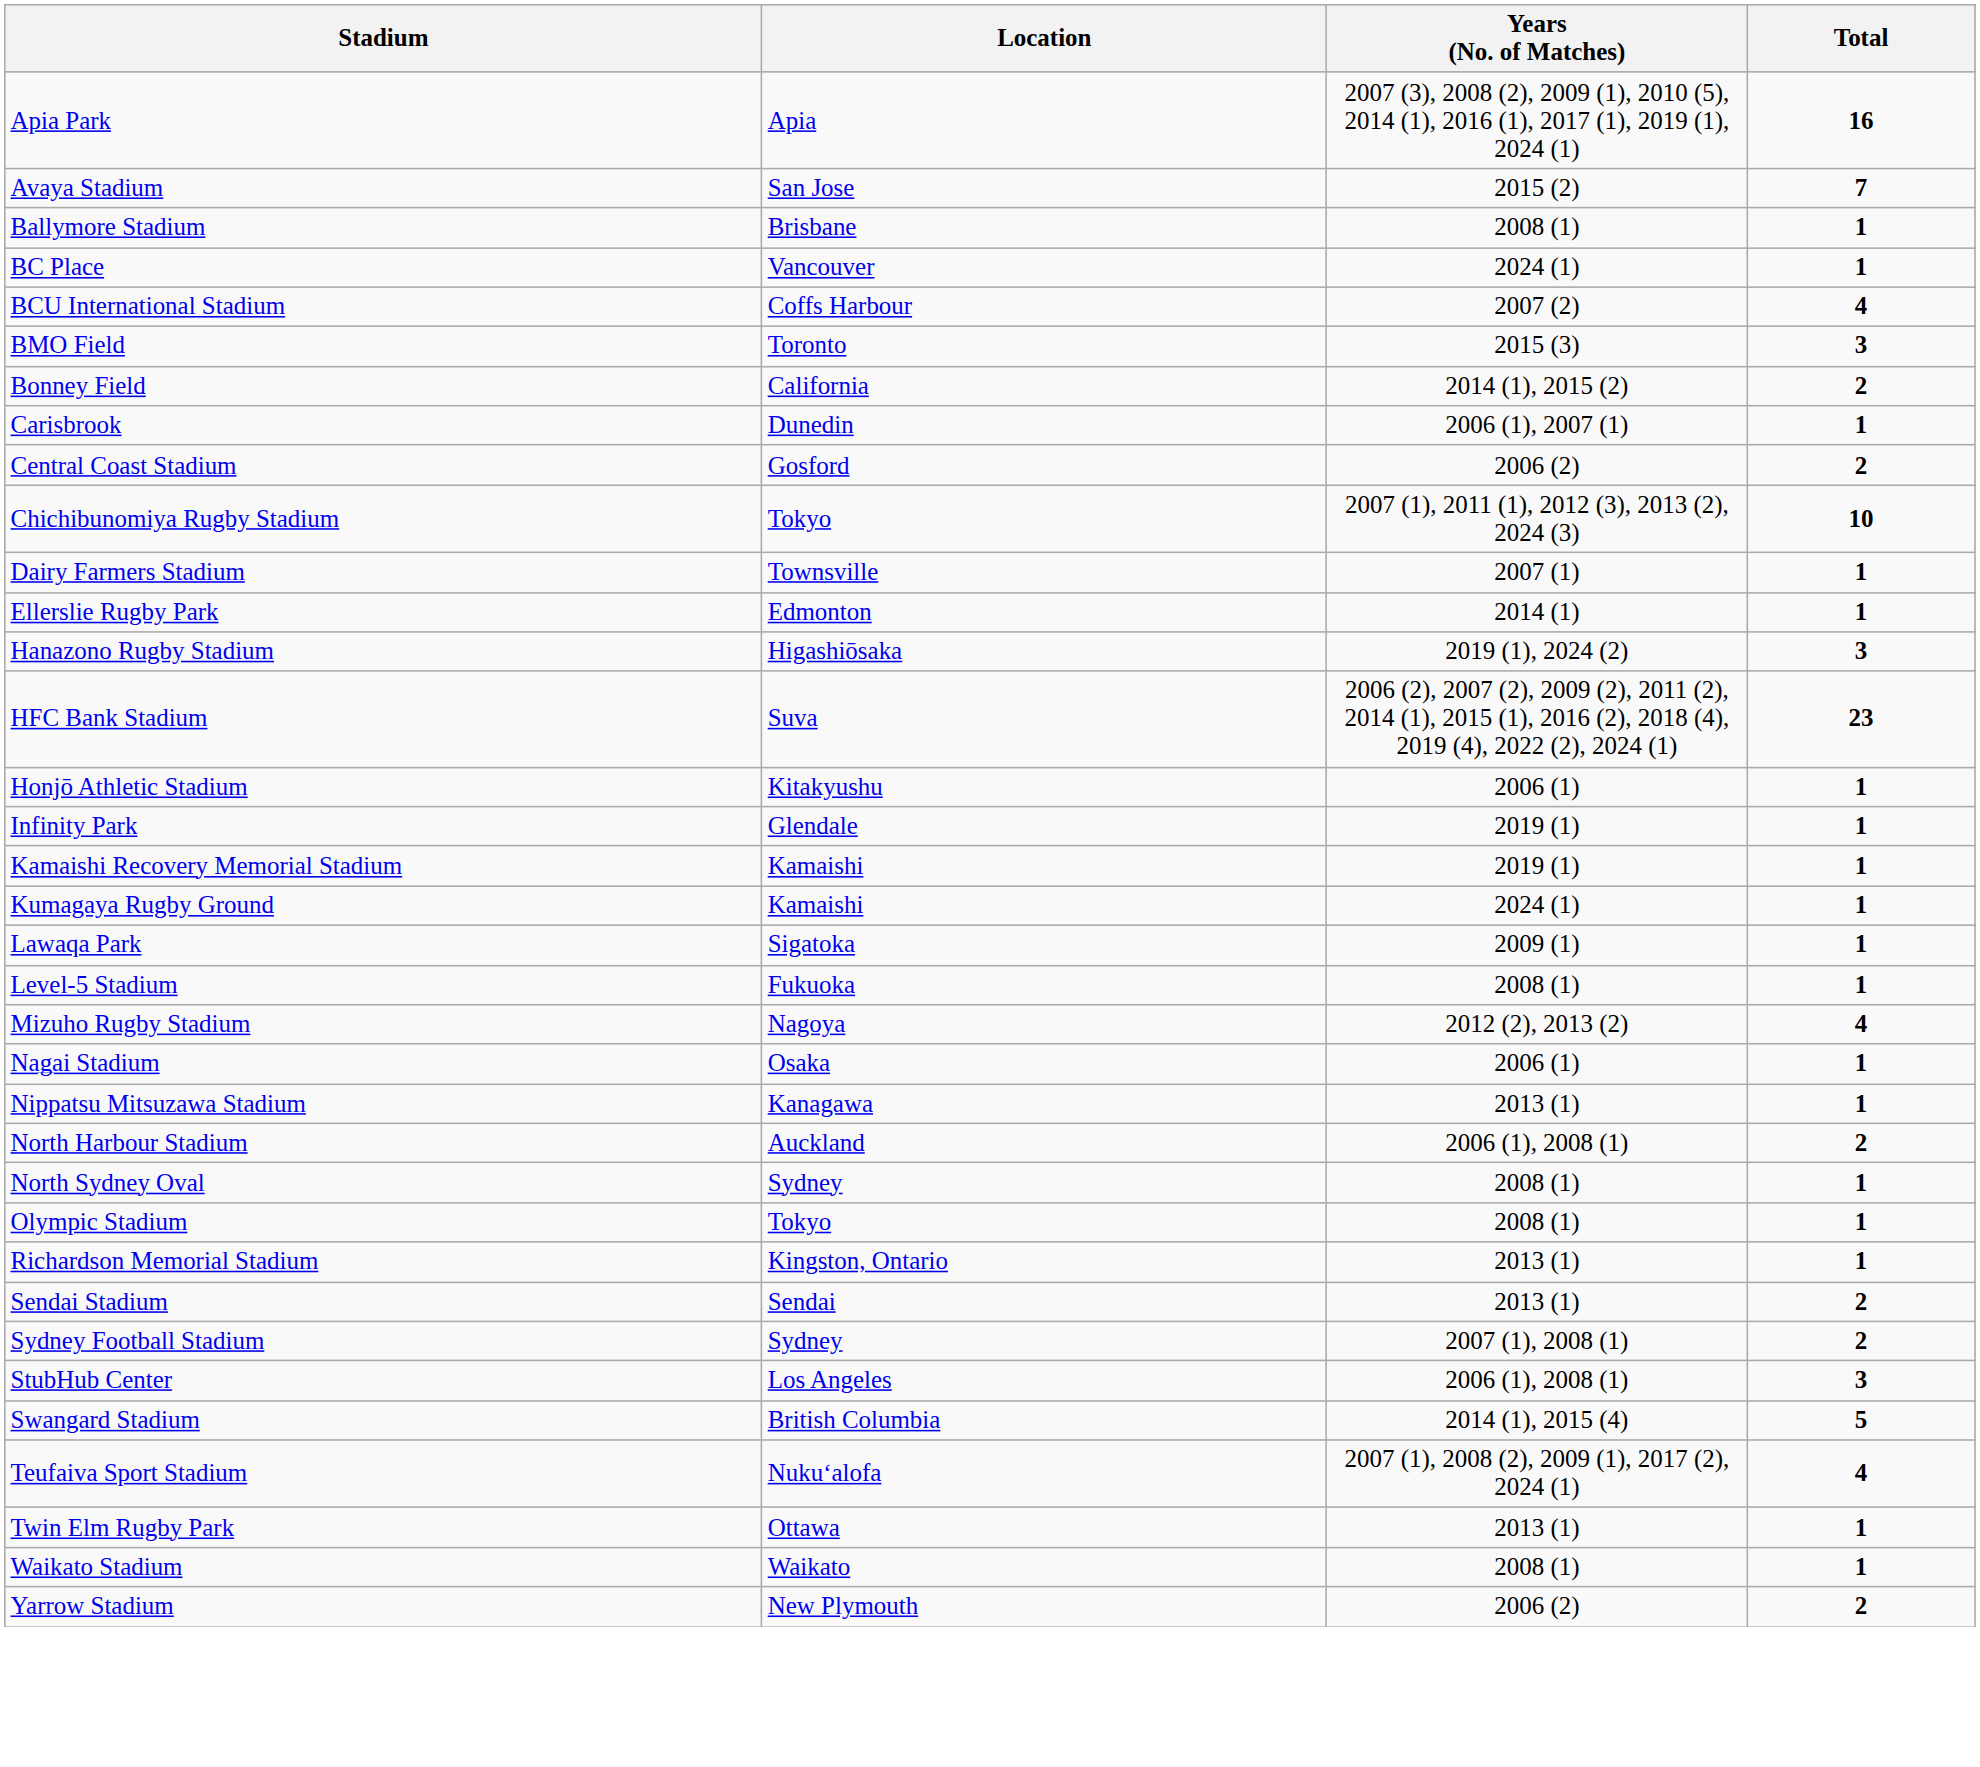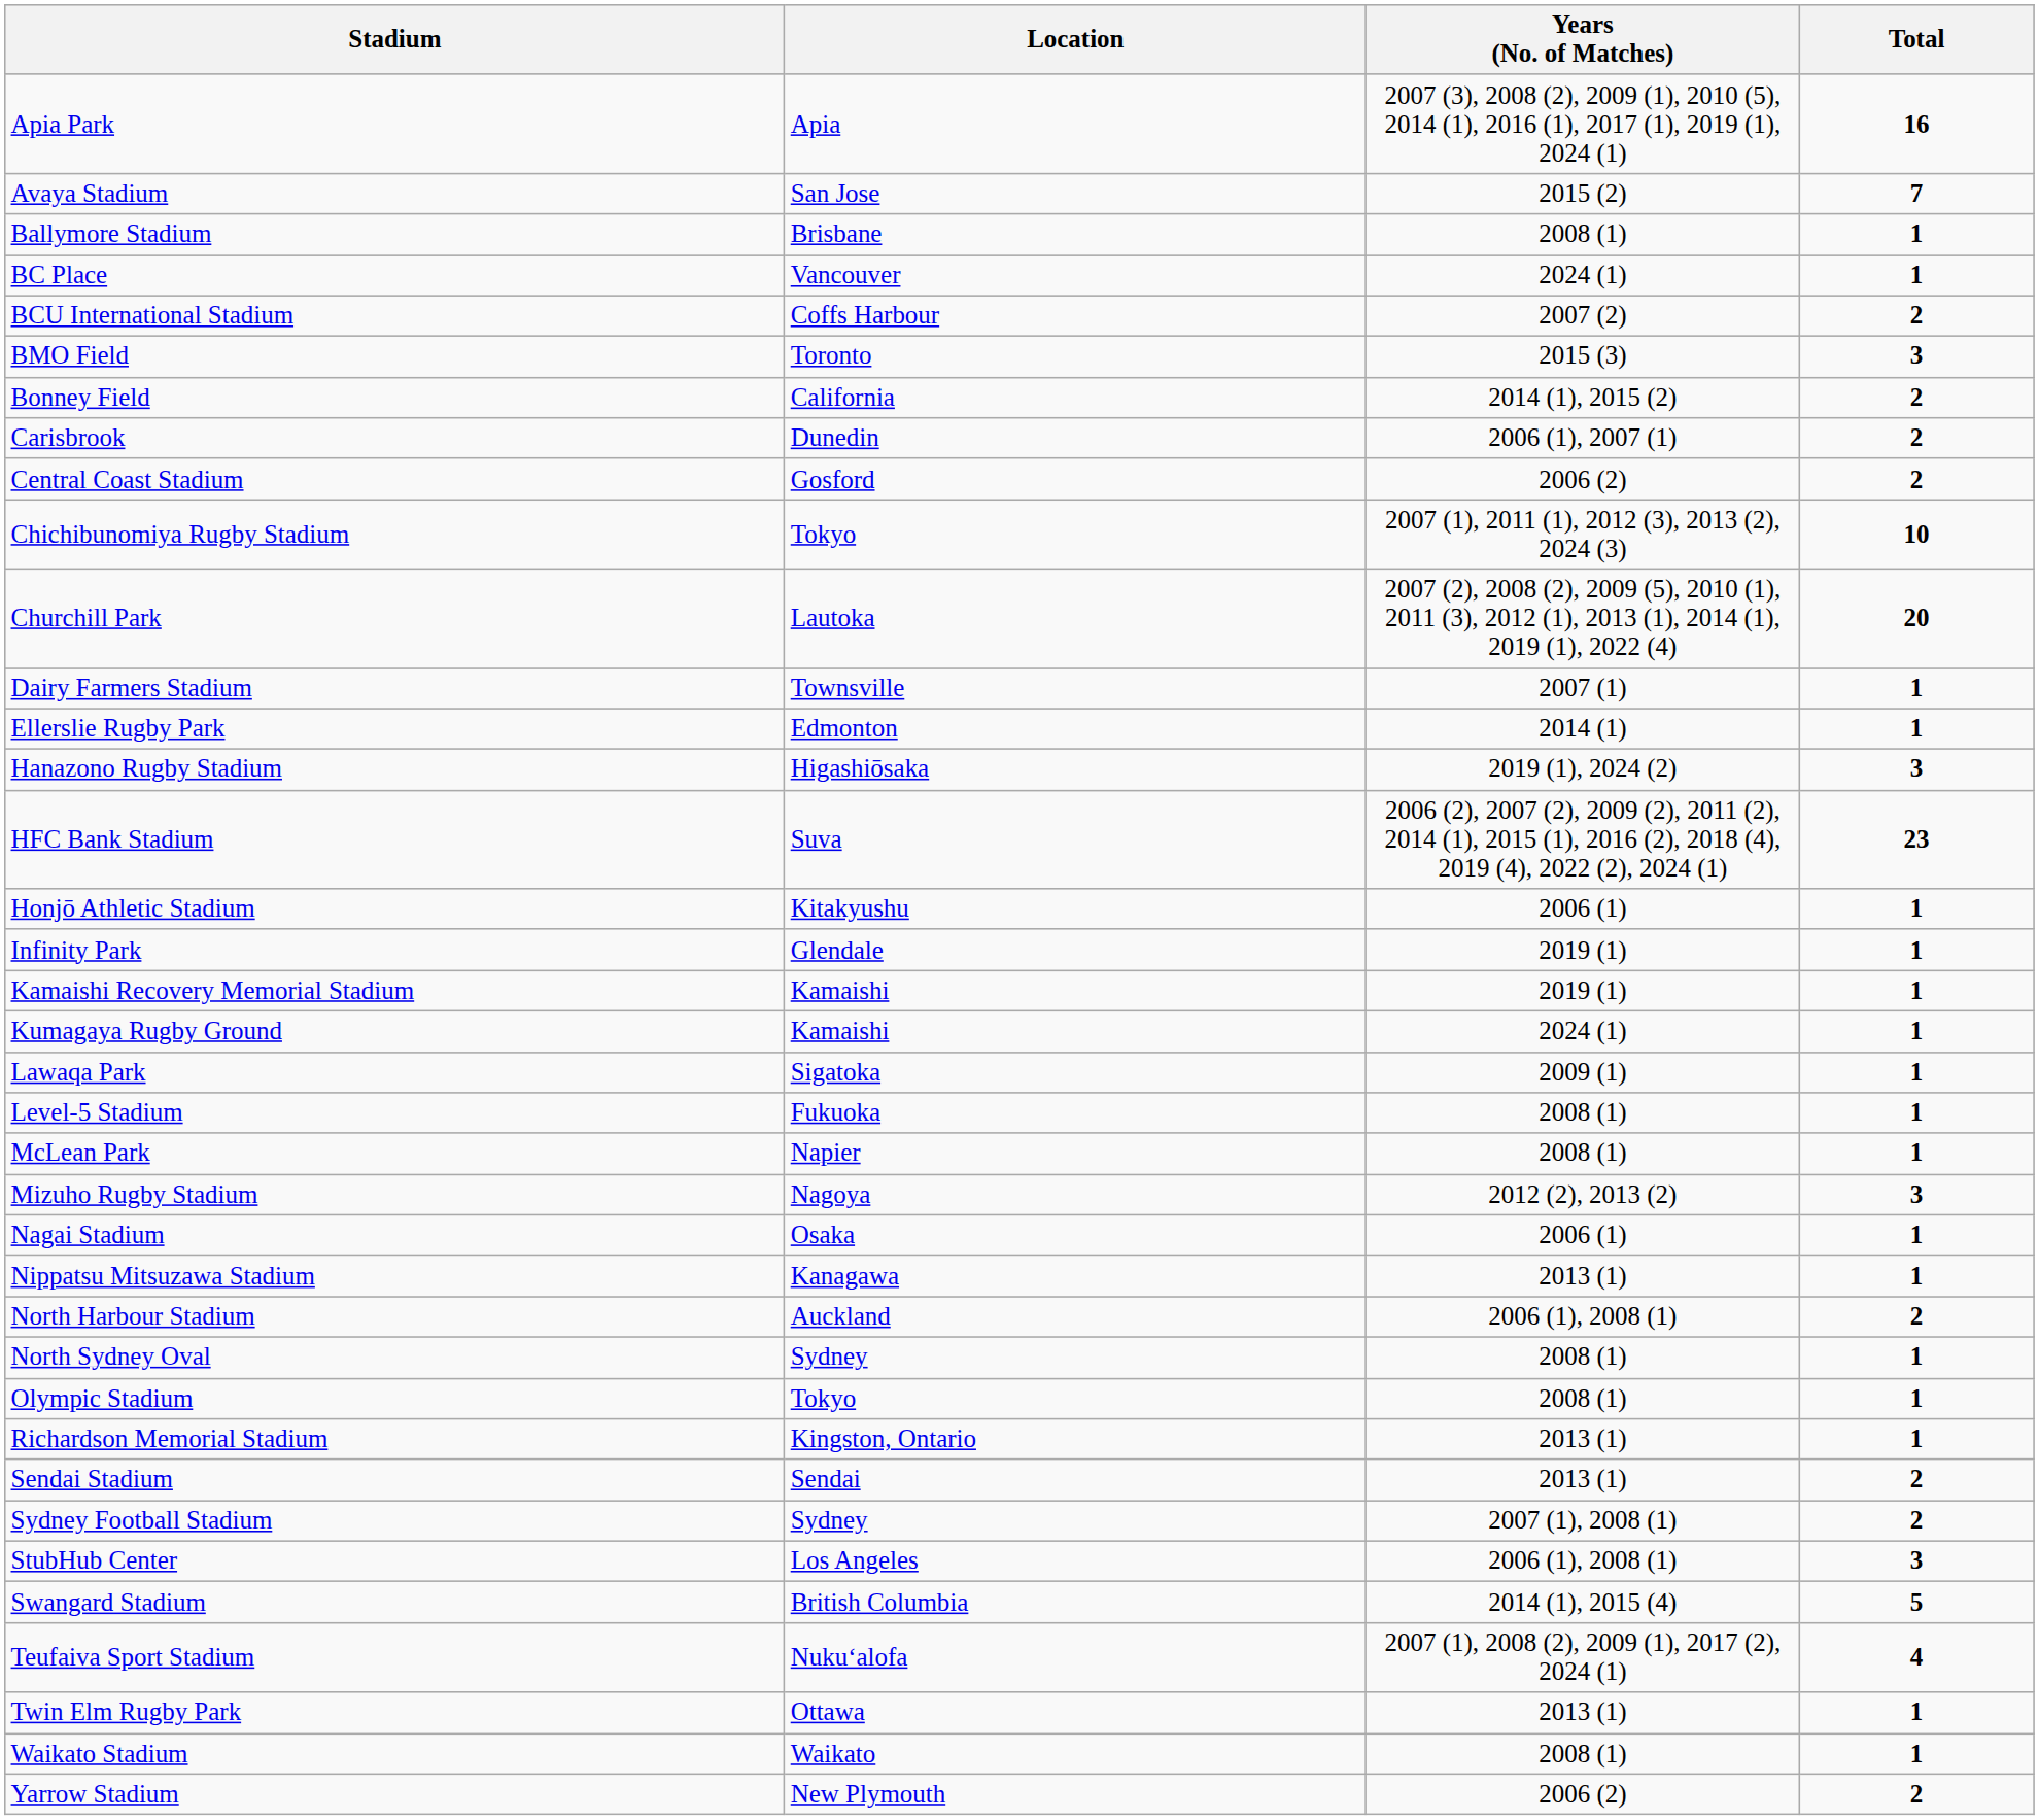BCU International Stadium | Total: 4 -> 2
Carisbrook | Total: 1 -> 2
+ row: Churchill Park | Lautoka | 2007 (2), 2008 (2), 2009 (5), 2010 (1), 2011 (3), 2012 (1), 2013 (1), 2014 (1), 2019 (1), 2022 (4) | 20
+ row: McLean Park | Napier | 2008 (1) | 1
Mizuho Rugby Stadium | Total: 4 -> 3
